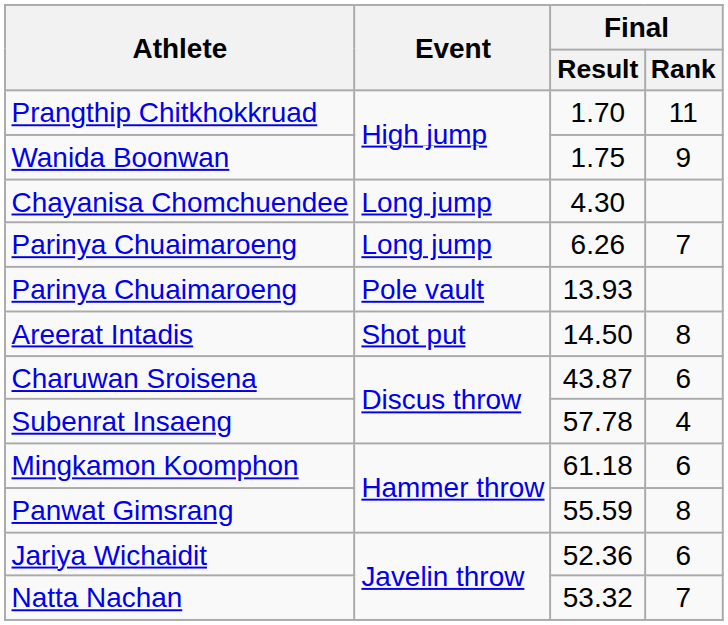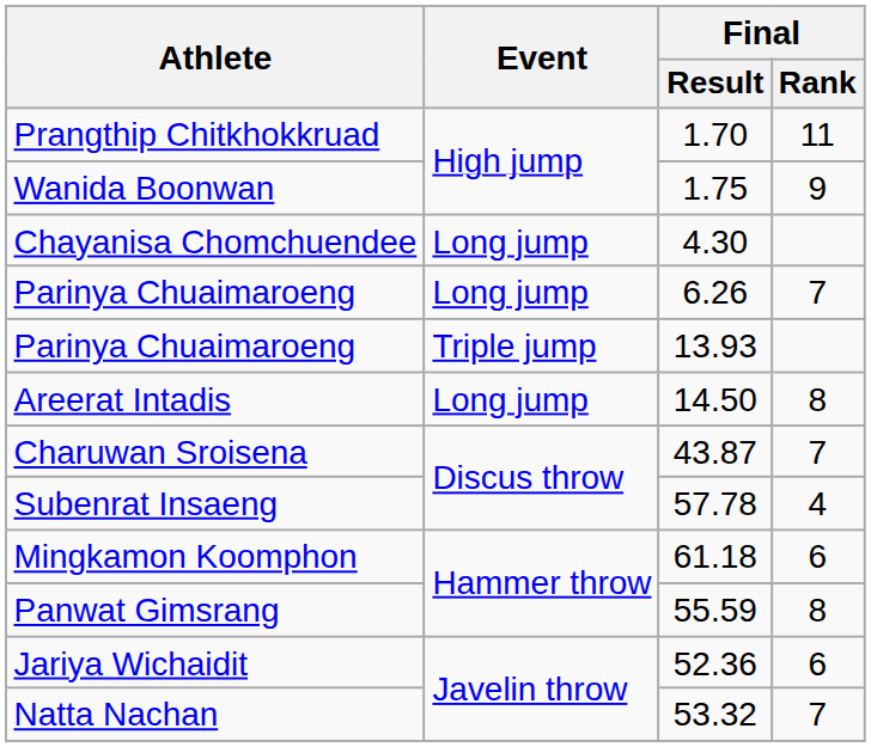Parinya Chuaimaroeng / 13.93 | Event: Pole vault -> Triple jump
Areerat Intadis | Event: Shot put -> Long jump
Charuwan Sroisena | Final / Rank: 6 -> 7
